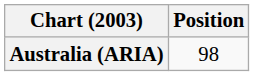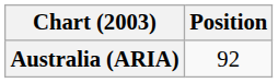Australia (ARIA) | Position: 98 -> 92
